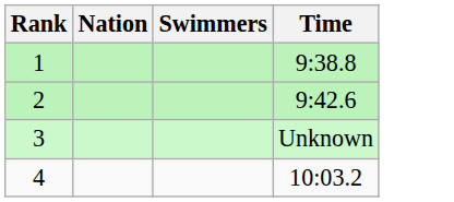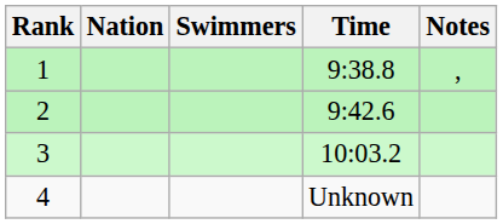+ column: Notes | ,
3 | Time: Unknown -> 10:03.2
4 | Time: 10:03.2 -> Unknown
